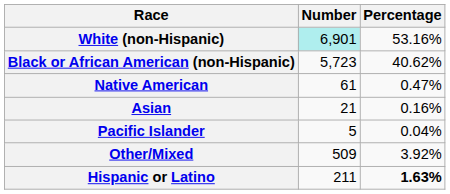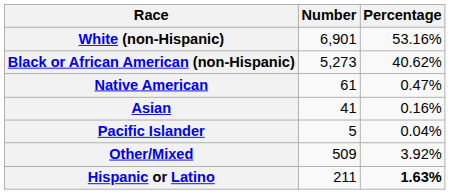White (non-Hispanic) | Number: paleturquoise background -> no background
Black or African American (non-Hispanic) | Number: 5,723 -> 5,273
Asian | Number: 21 -> 41
